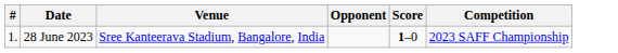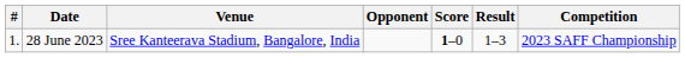+ column: Result | 1–3
